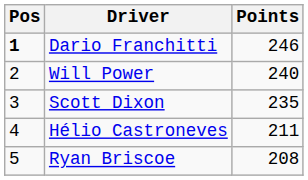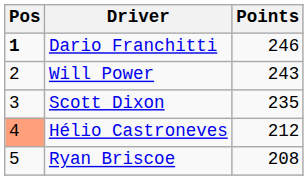Will Power | Points: 240 -> 243
Hélio Castroneves | Pos: no background -> lightsalmon background
Hélio Castroneves | Points: 211 -> 212
